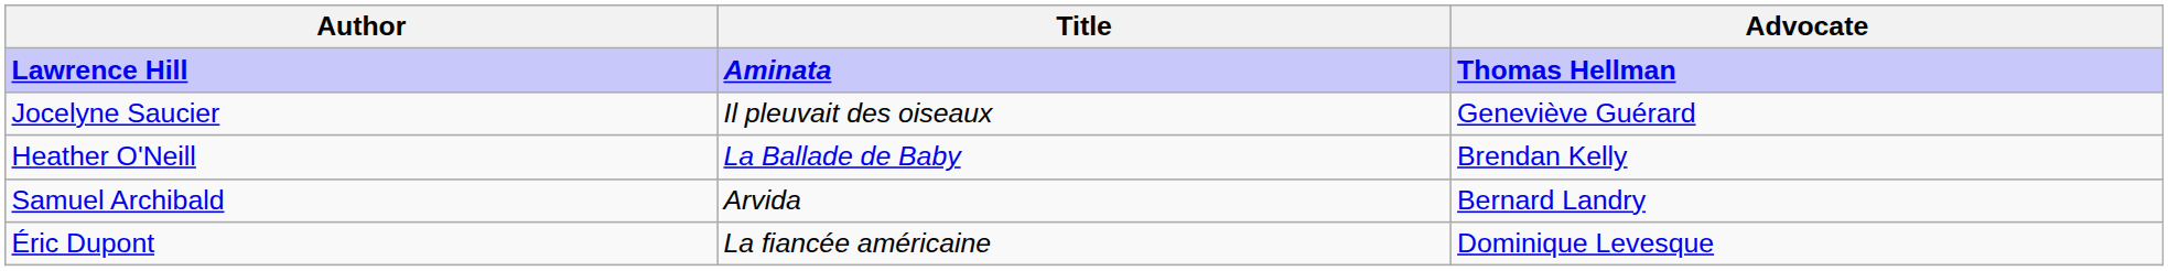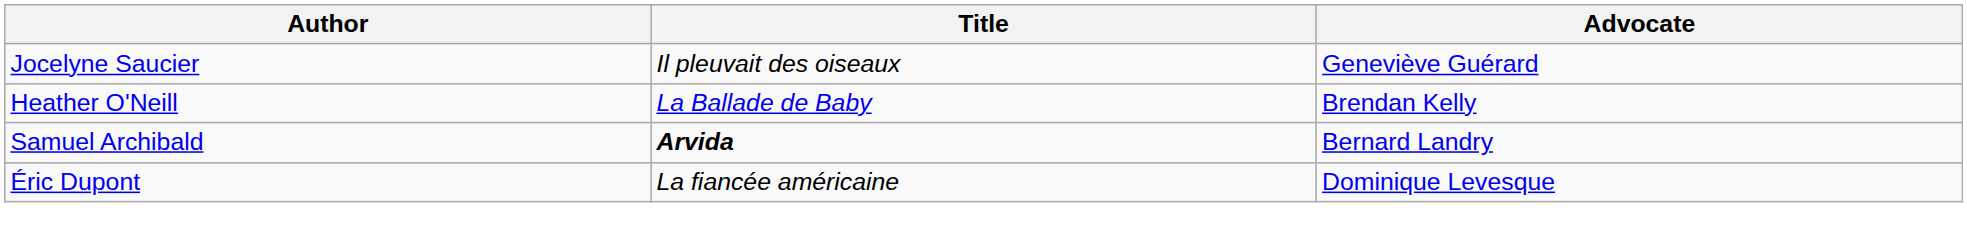- row: Lawrence Hill | Aminata | Thomas Hellman
Samuel Archibald | Title: normal -> bold
